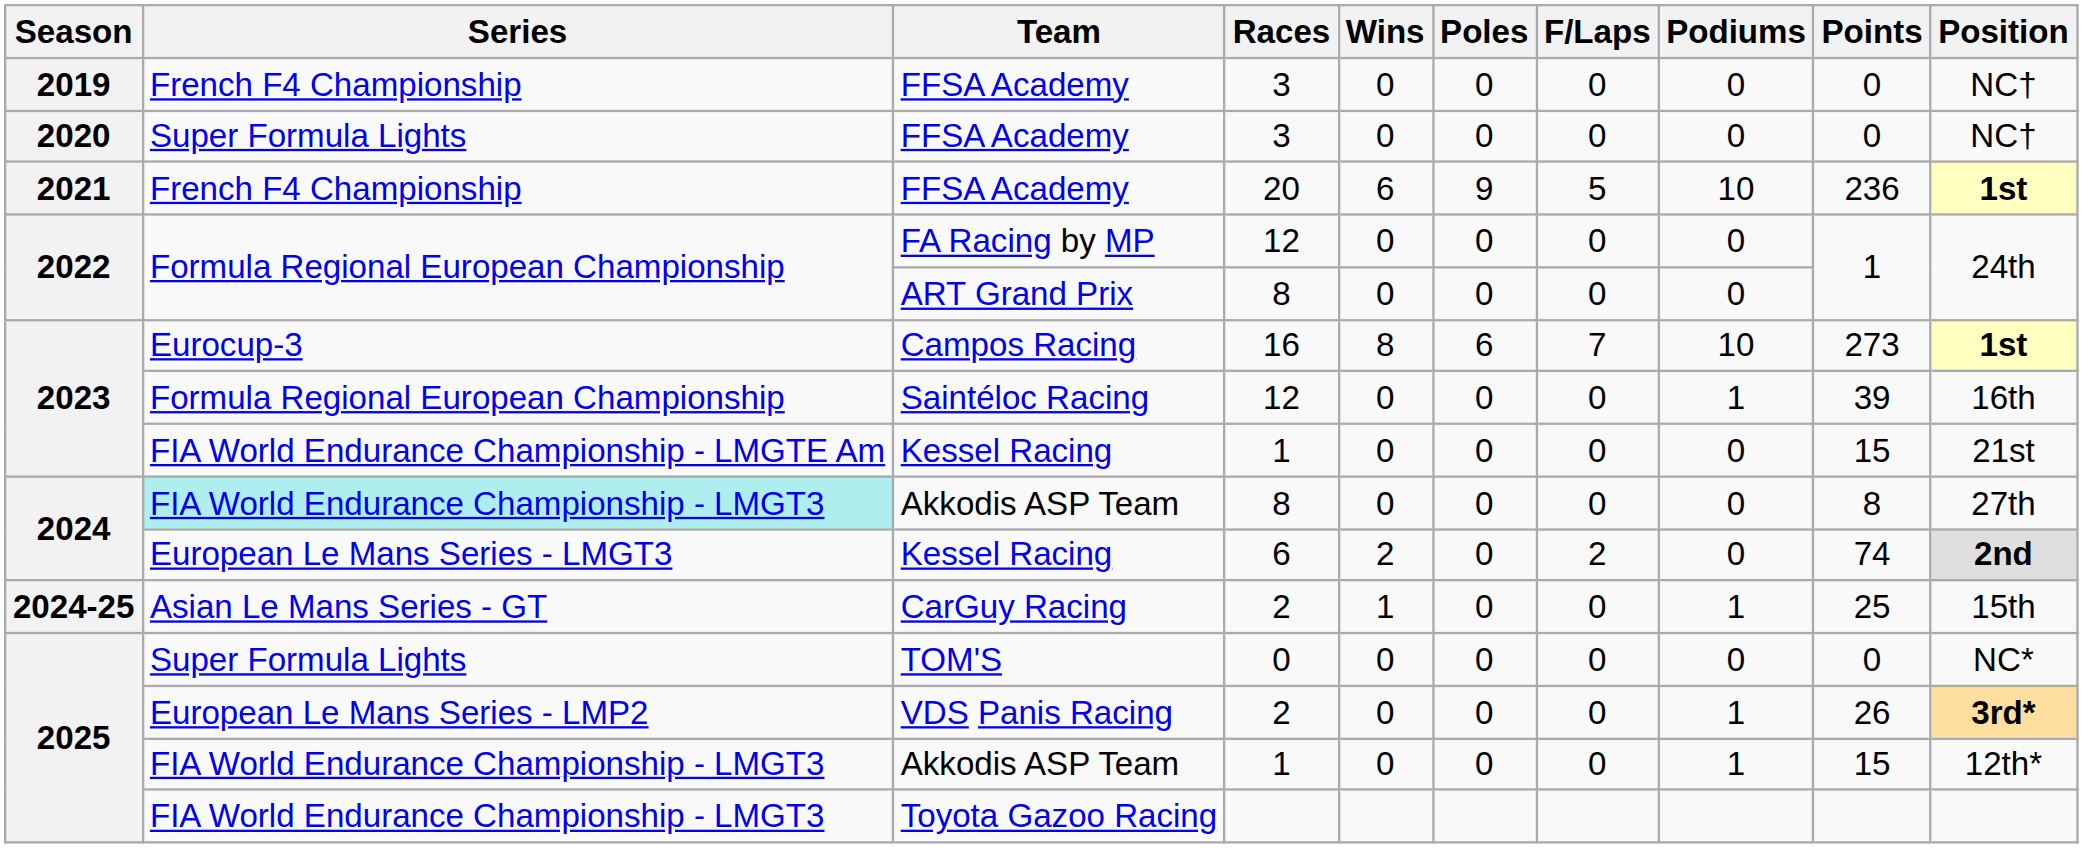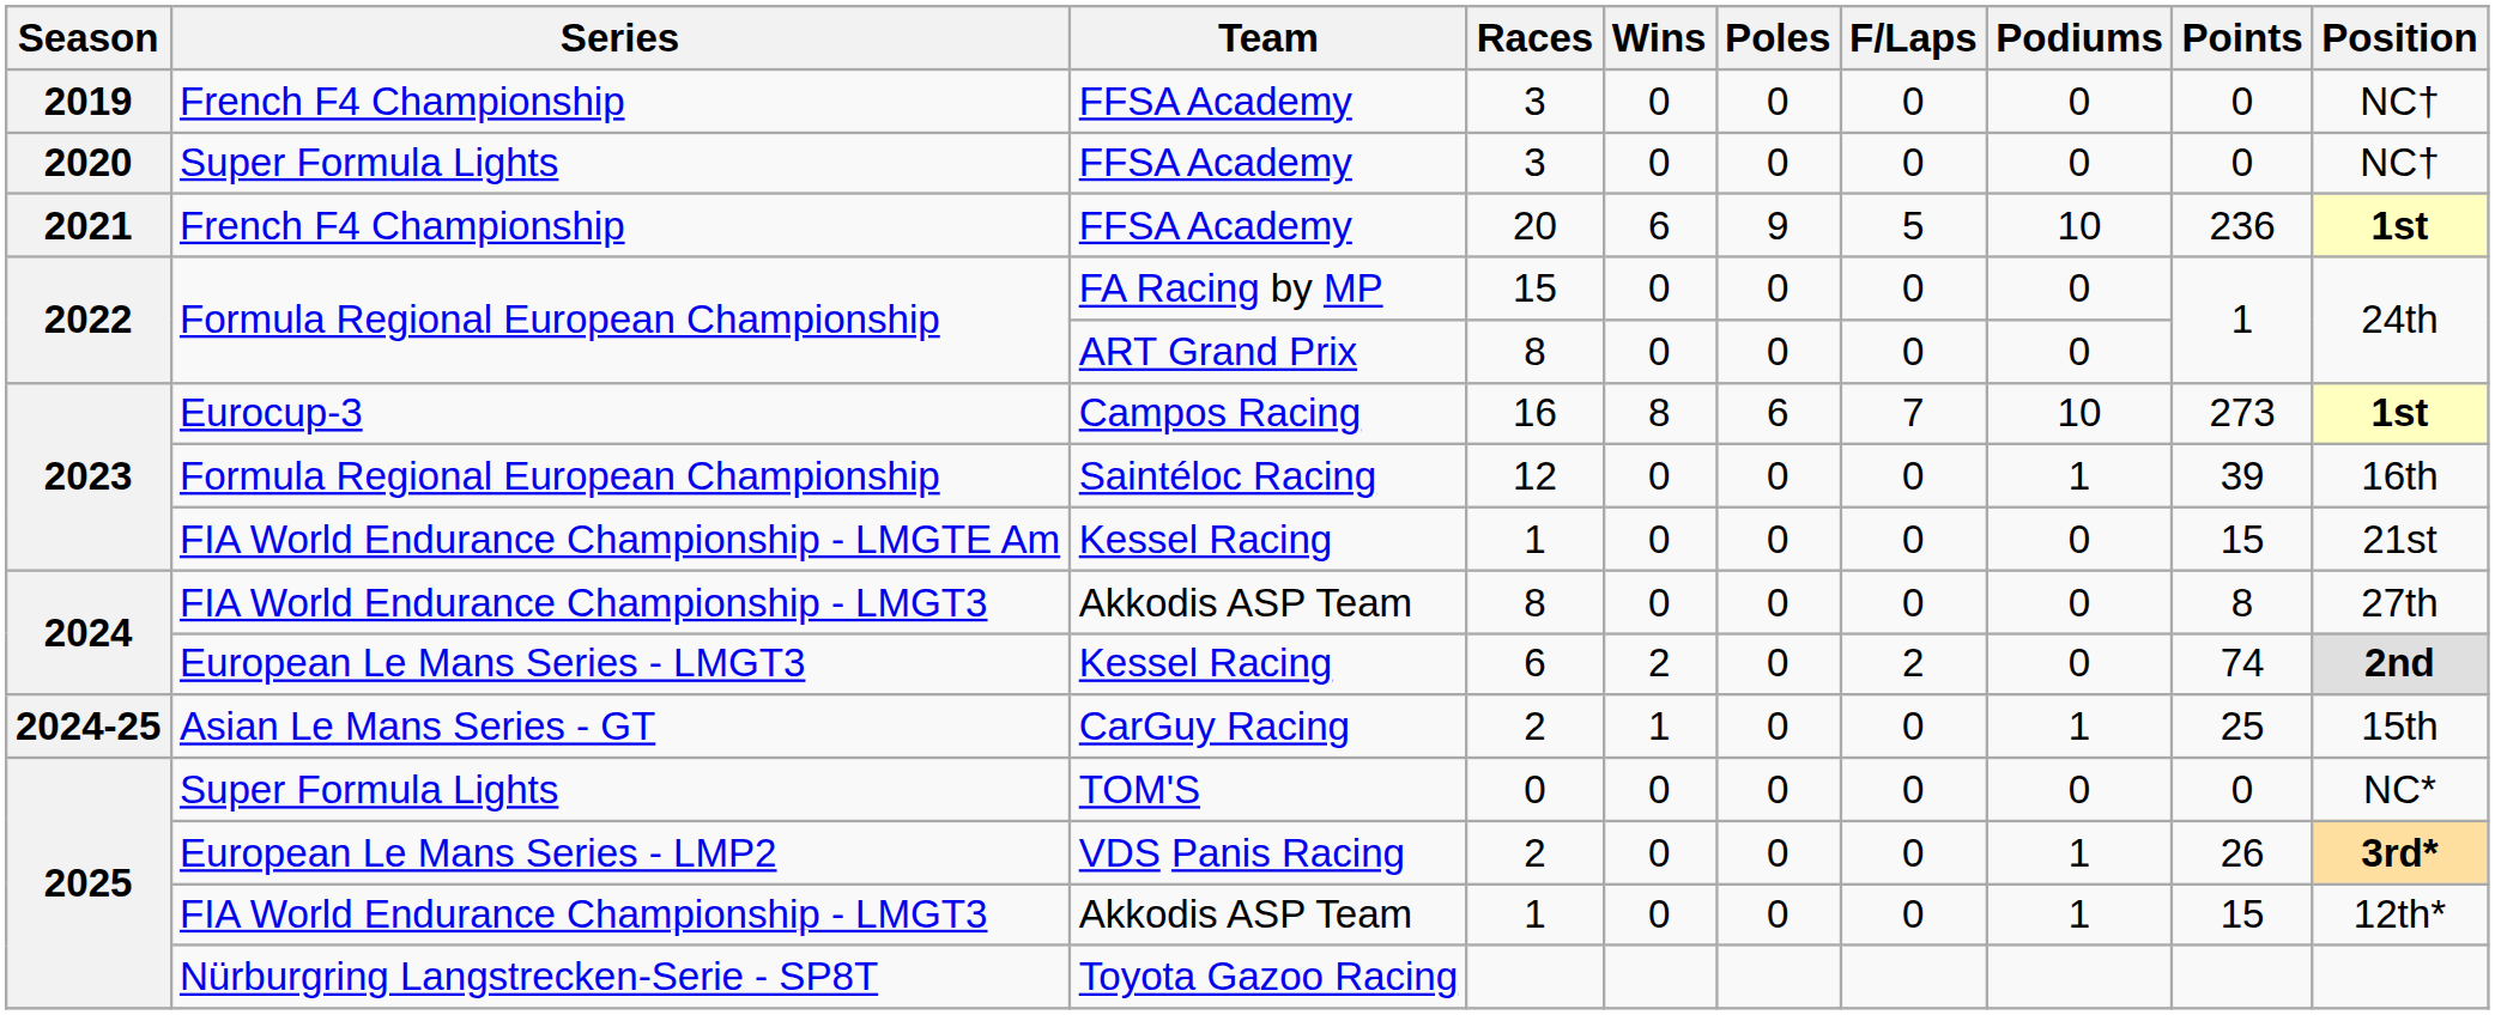FA Racing by MP | Races: 12 -> 15
2024 / Akkodis ASP Team | Series: paleturquoise background -> no background
Toyota Gazoo Racing | Series: FIA World Endurance Championship - LMGT3 -> Nürburgring Langstrecken-Serie - SP8T
